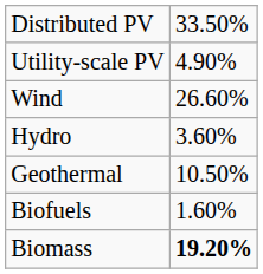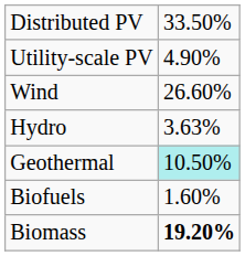Hydro | column 2: 3.60% -> 3.63%
Geothermal | column 2: no background -> paleturquoise background
